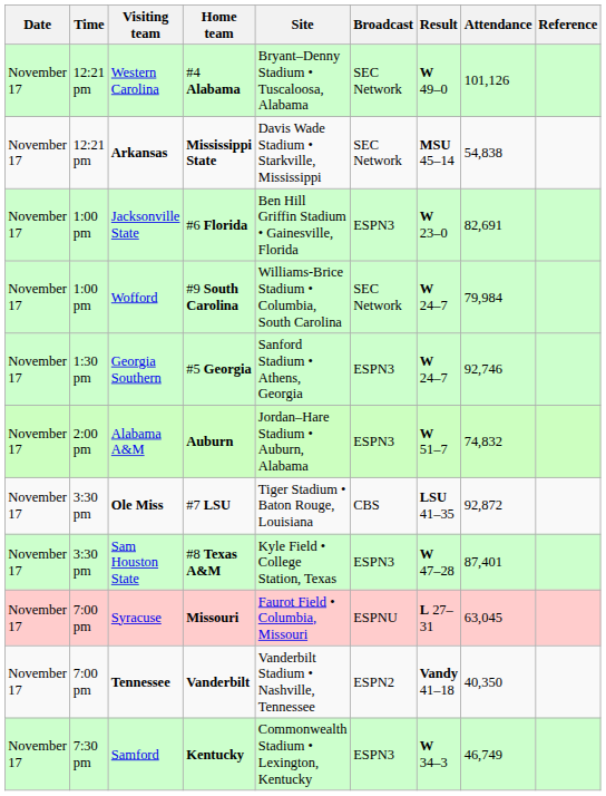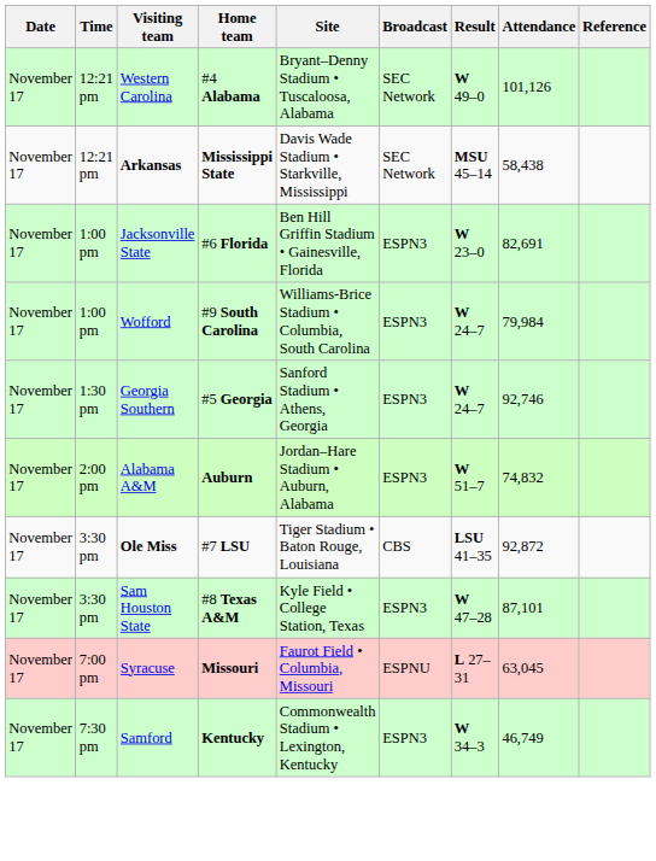Arkansas | Attendance: 54,838 -> 58,438
Wofford | Broadcast: SEC Network -> ESPN3
Sam Houston State | Attendance: 87,401 -> 87,101
- row: November 17 | 7:00 pm | Tennessee | Vanderbilt | Vanderbilt Stadium • Nashville, Tennessee | ESPN2 | Vandy 41–18 | 40,350
